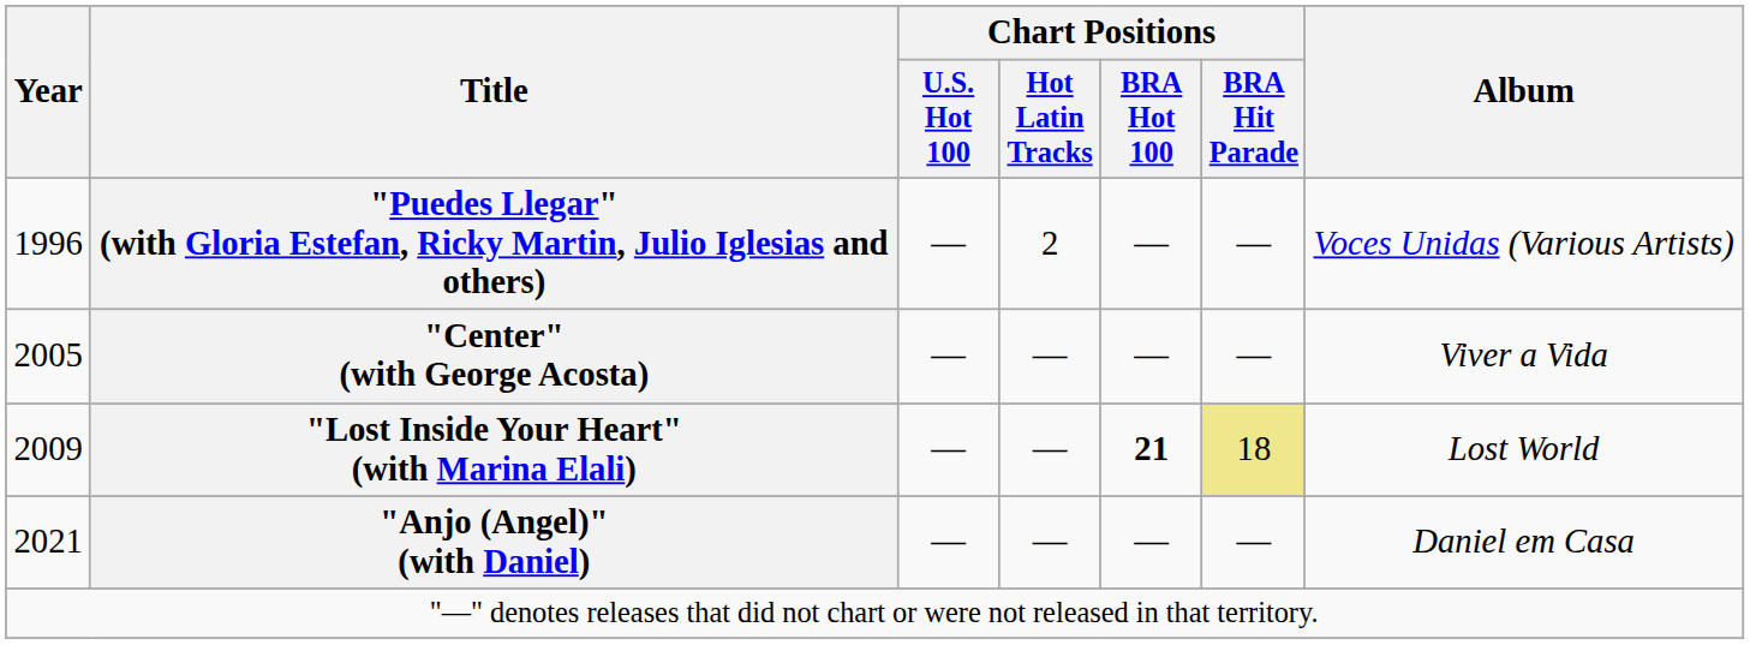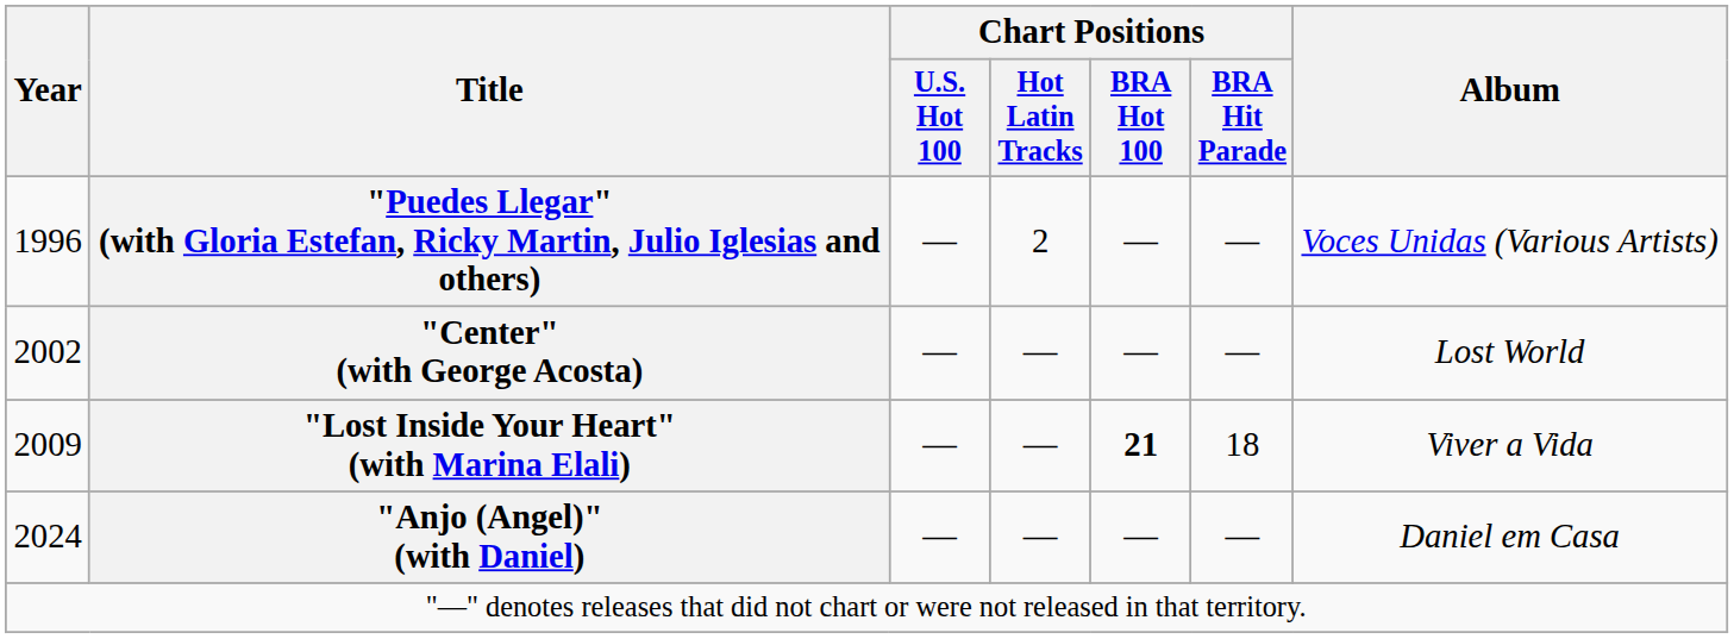"Center" (with George Acosta) | Year: 2005 -> 2002
"Center" (with George Acosta) | Album: Viver a Vida -> Lost World
"Lost Inside Your Heart" (with Marina Elali) | Chart Positions / BRA Hit Parade: khaki background -> no background
"Lost Inside Your Heart" (with Marina Elali) | Album: Lost World -> Viver a Vida
"Anjo (Angel)" (with Daniel) | Year: 2021 -> 2024
